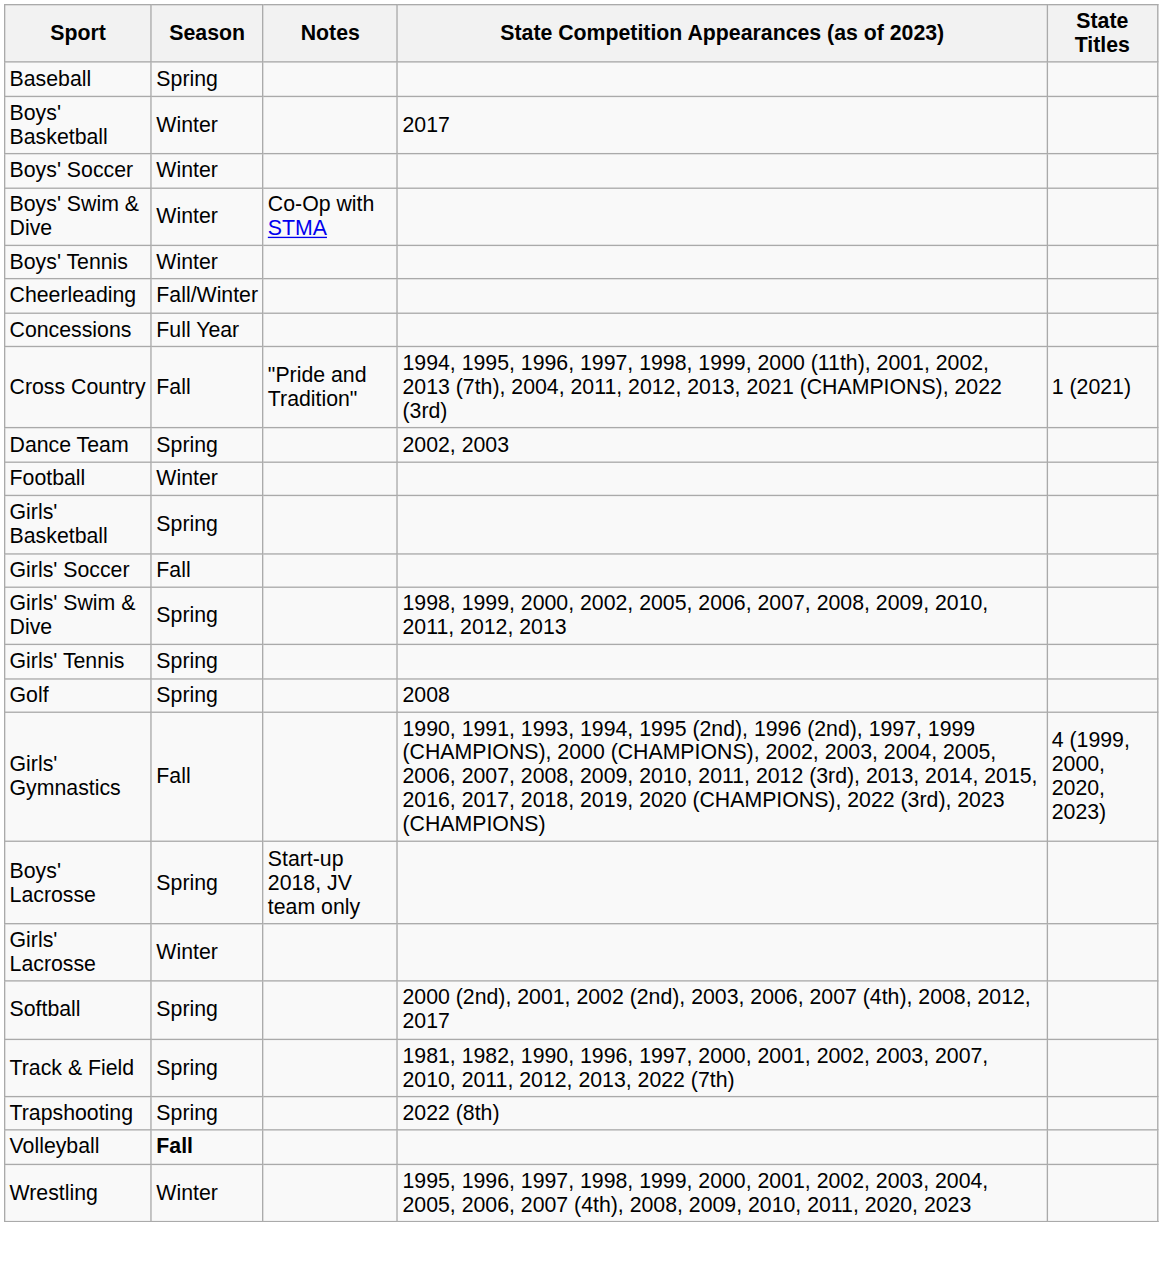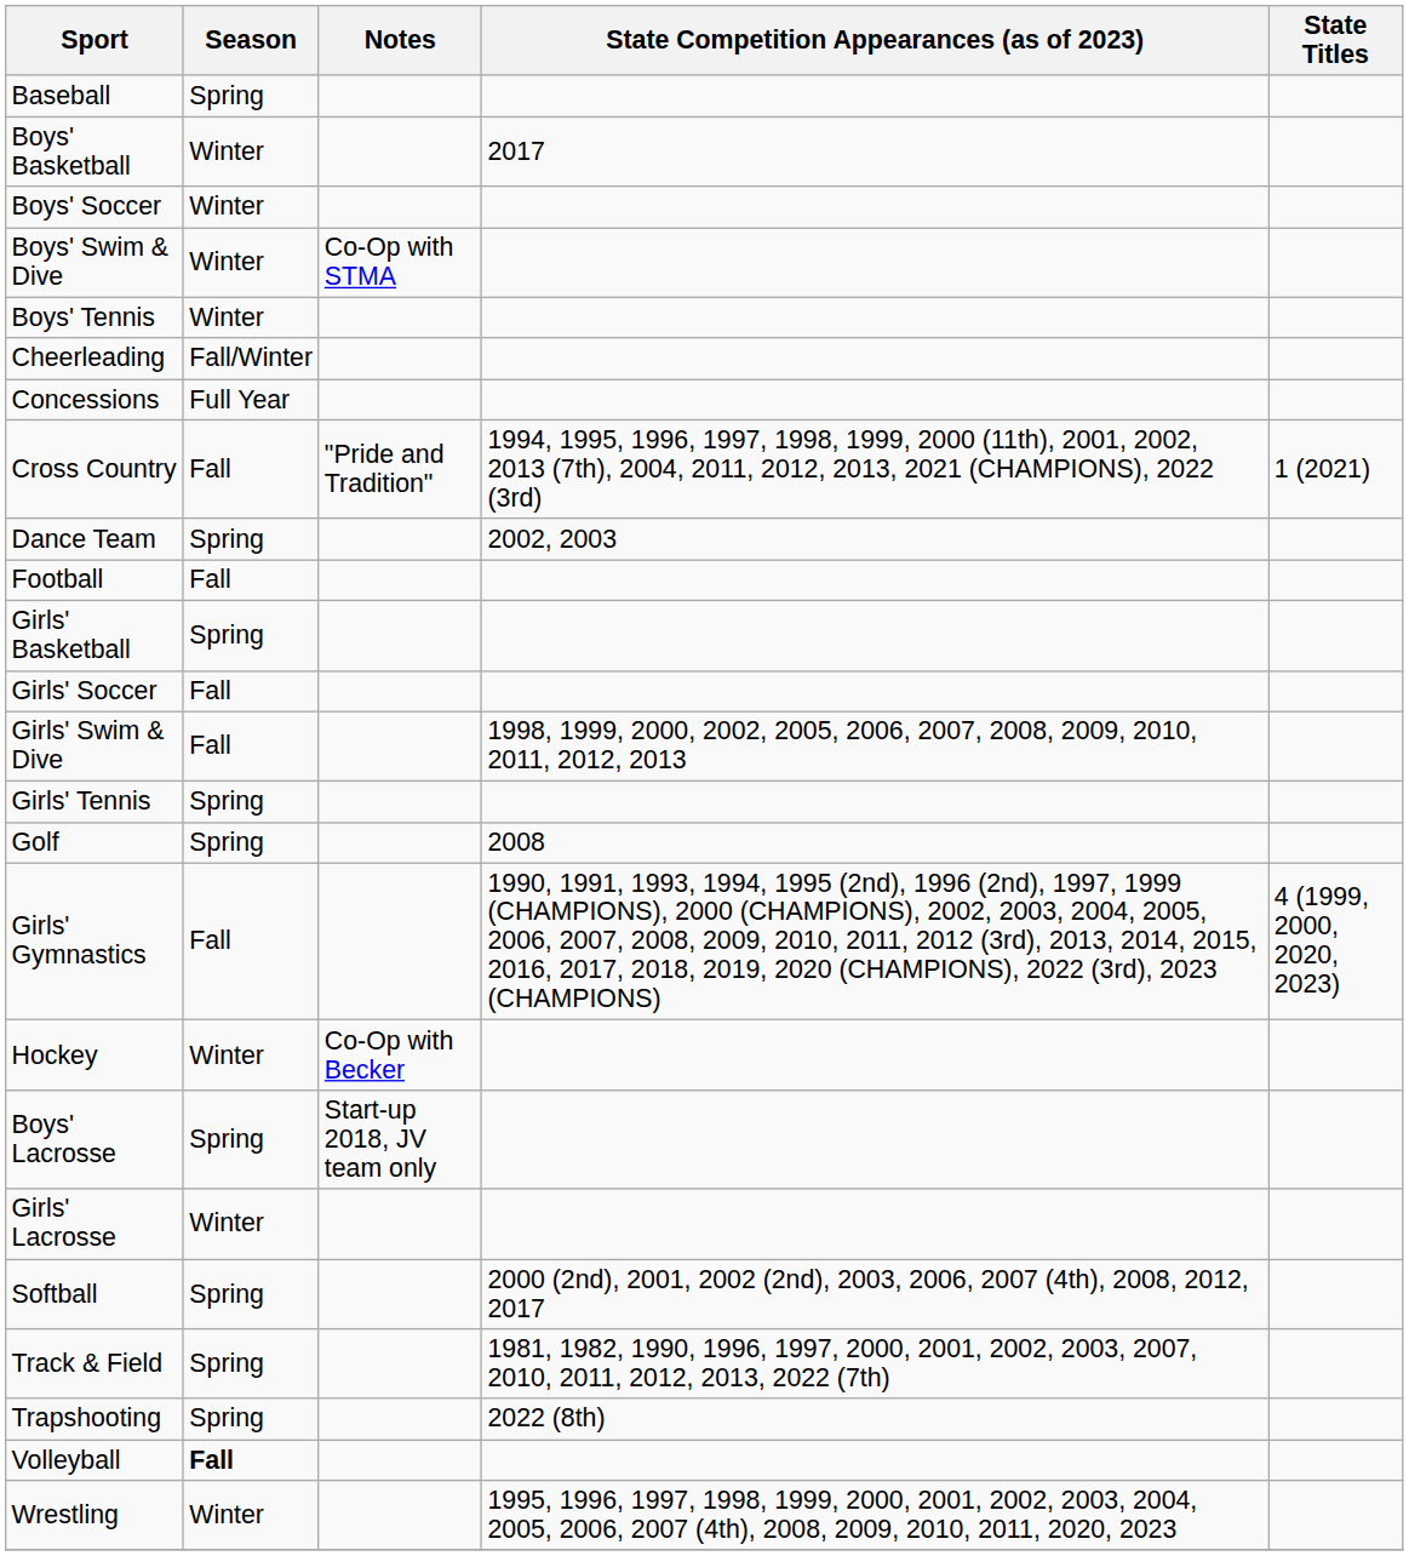Football | Season: Winter -> Fall
Girls' Swim & Dive | Season: Spring -> Fall
+ row: Hockey | Winter | Co-Op with Becker
